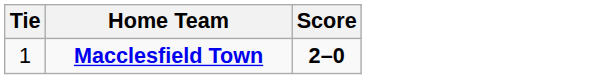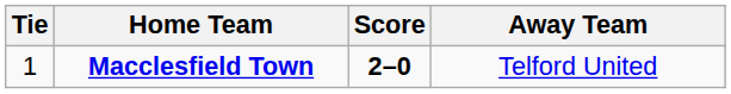+ column: Away Team | Telford United
